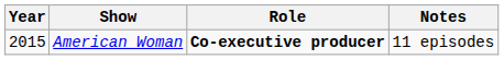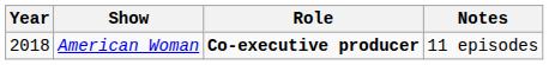American Woman | Year: 2015 -> 2018
